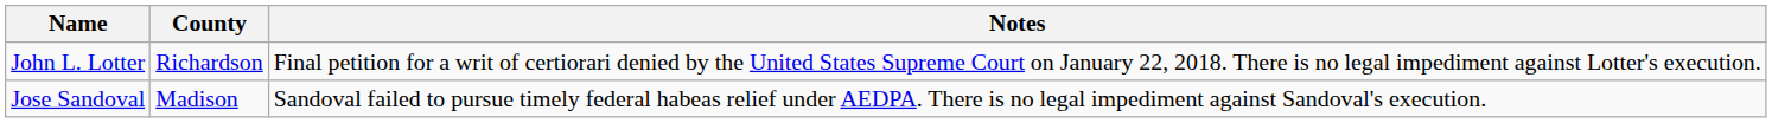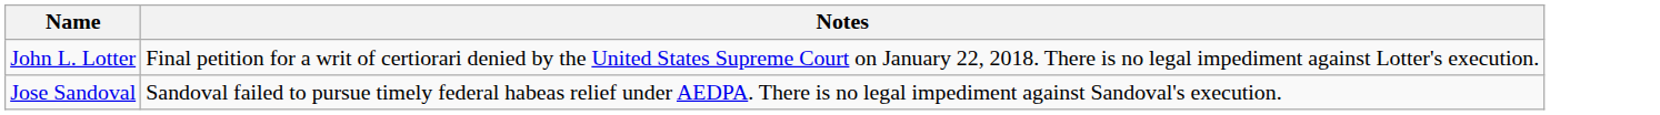- column: County | Richardson | Madison
